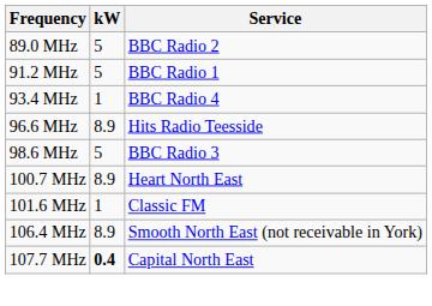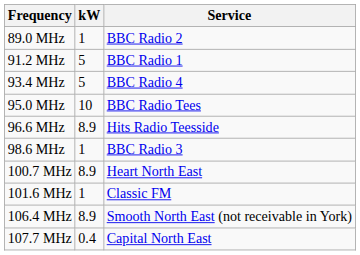89.0 MHz | kW: 5 -> 1
93.4 MHz | kW: 1 -> 5
+ row: 95.0 MHz | 10 | BBC Radio Tees
98.6 MHz | kW: 5 -> 1
107.7 MHz | kW: bold -> normal
